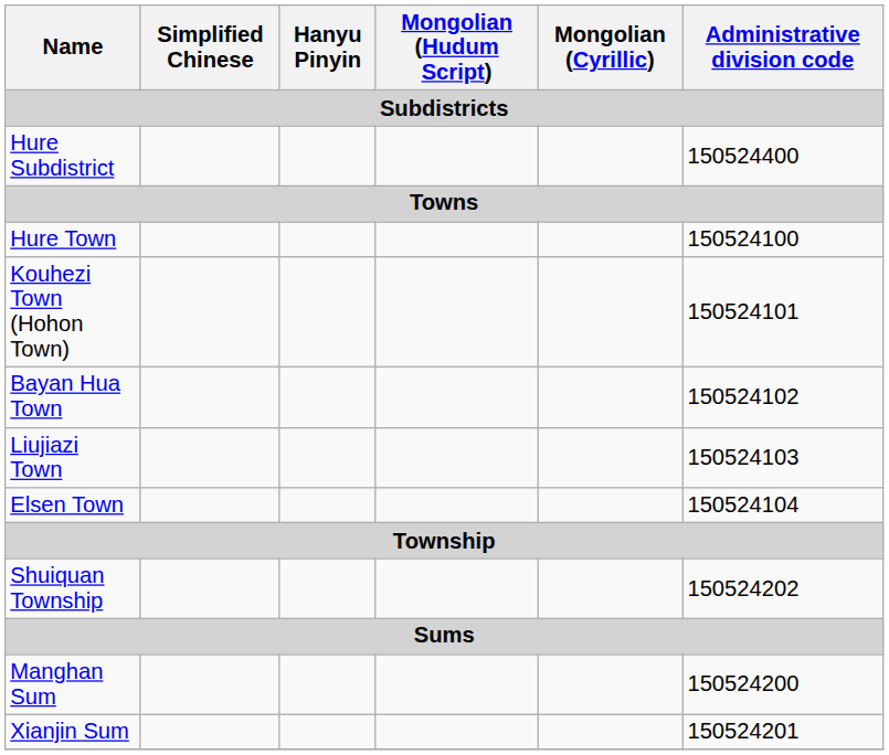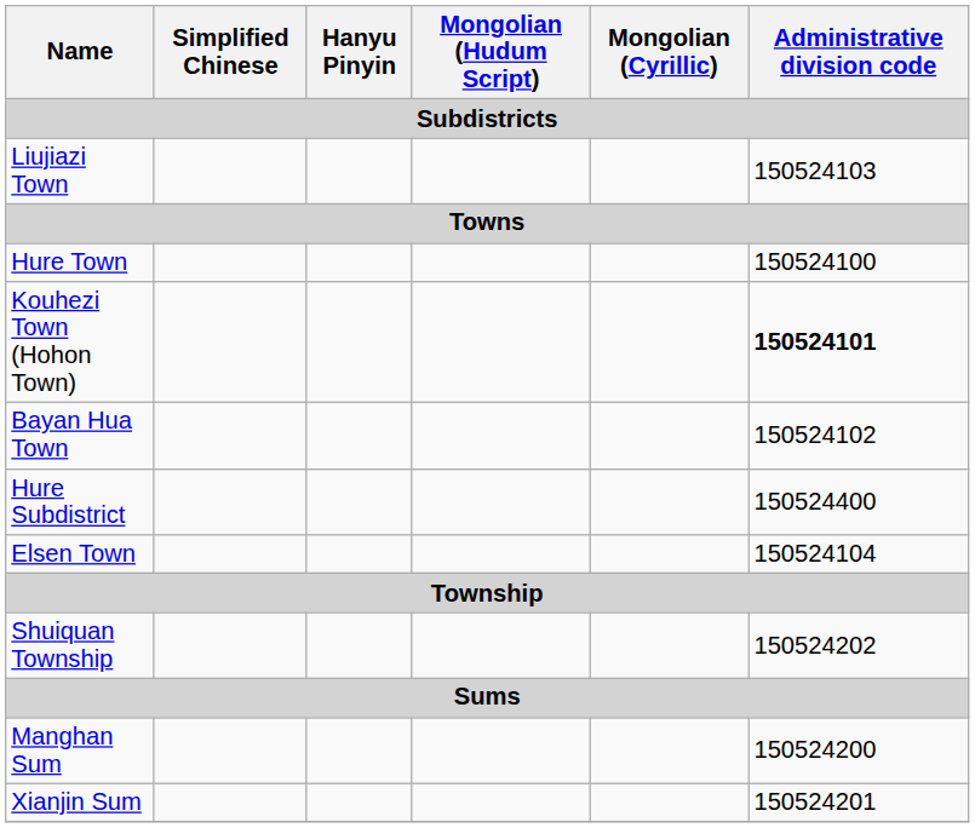rows swapped: Hure Subdistrict <-> Liujiazi Town
Kouhezi Town (Hohon Town) | Administrative division code: normal -> bold
